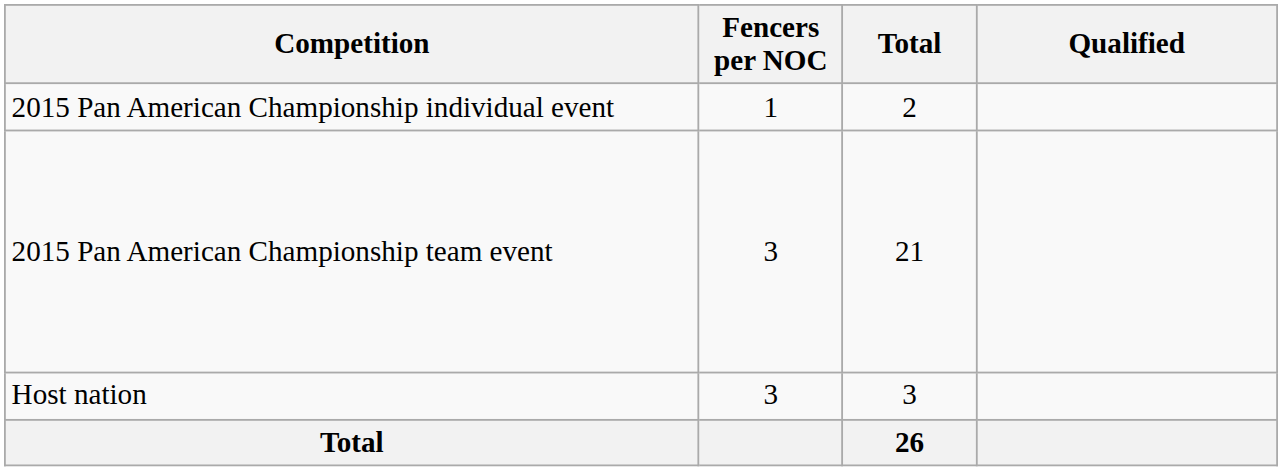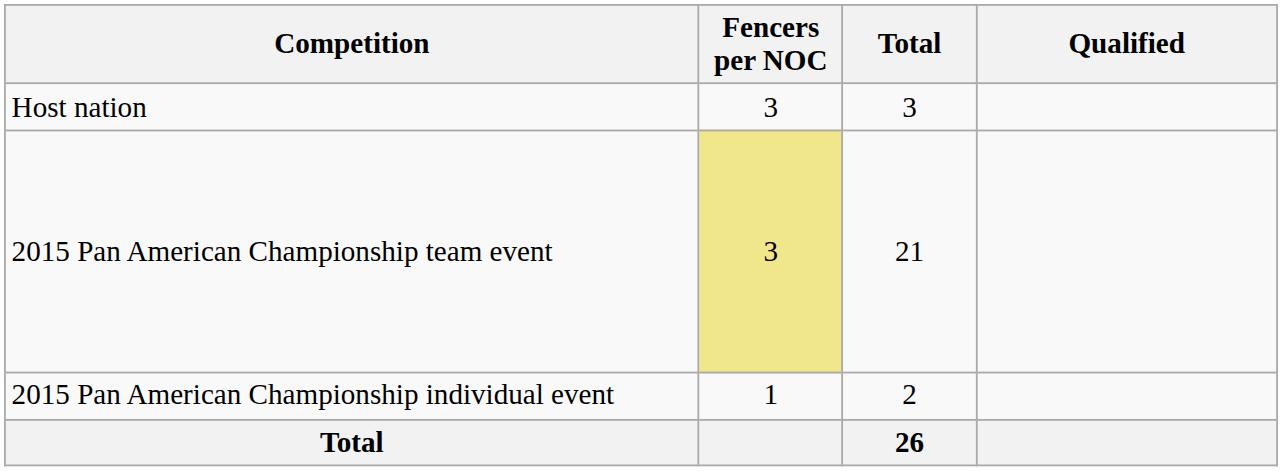rows swapped: Host nation <-> 2015 Pan American Championship individual event
2015 Pan American Championship team event | Fencers per NOC: no background -> khaki background
